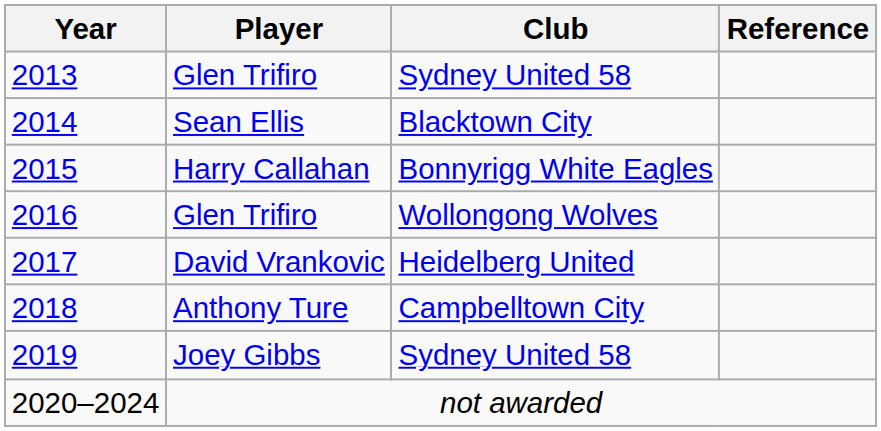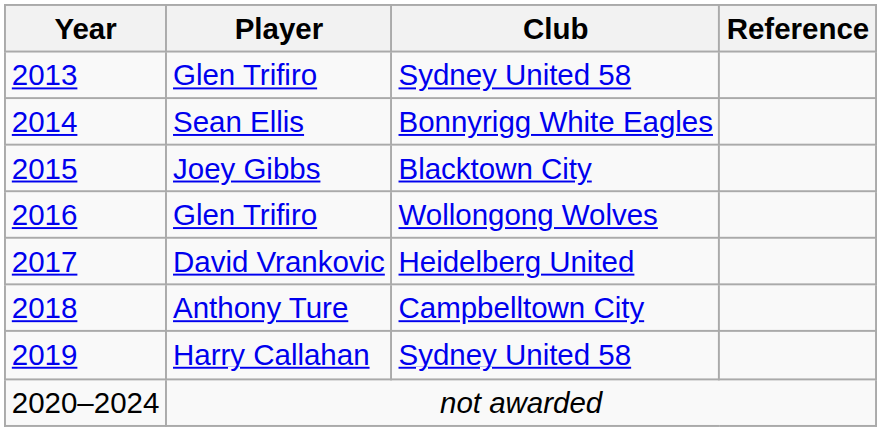2014 | Club: Blacktown City -> Bonnyrigg White Eagles
2015 | Player: Harry Callahan -> Joey Gibbs
2015 | Club: Bonnyrigg White Eagles -> Blacktown City
2019 | Player: Joey Gibbs -> Harry Callahan
